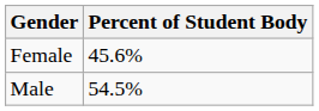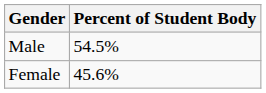rows swapped: Male <-> Female
